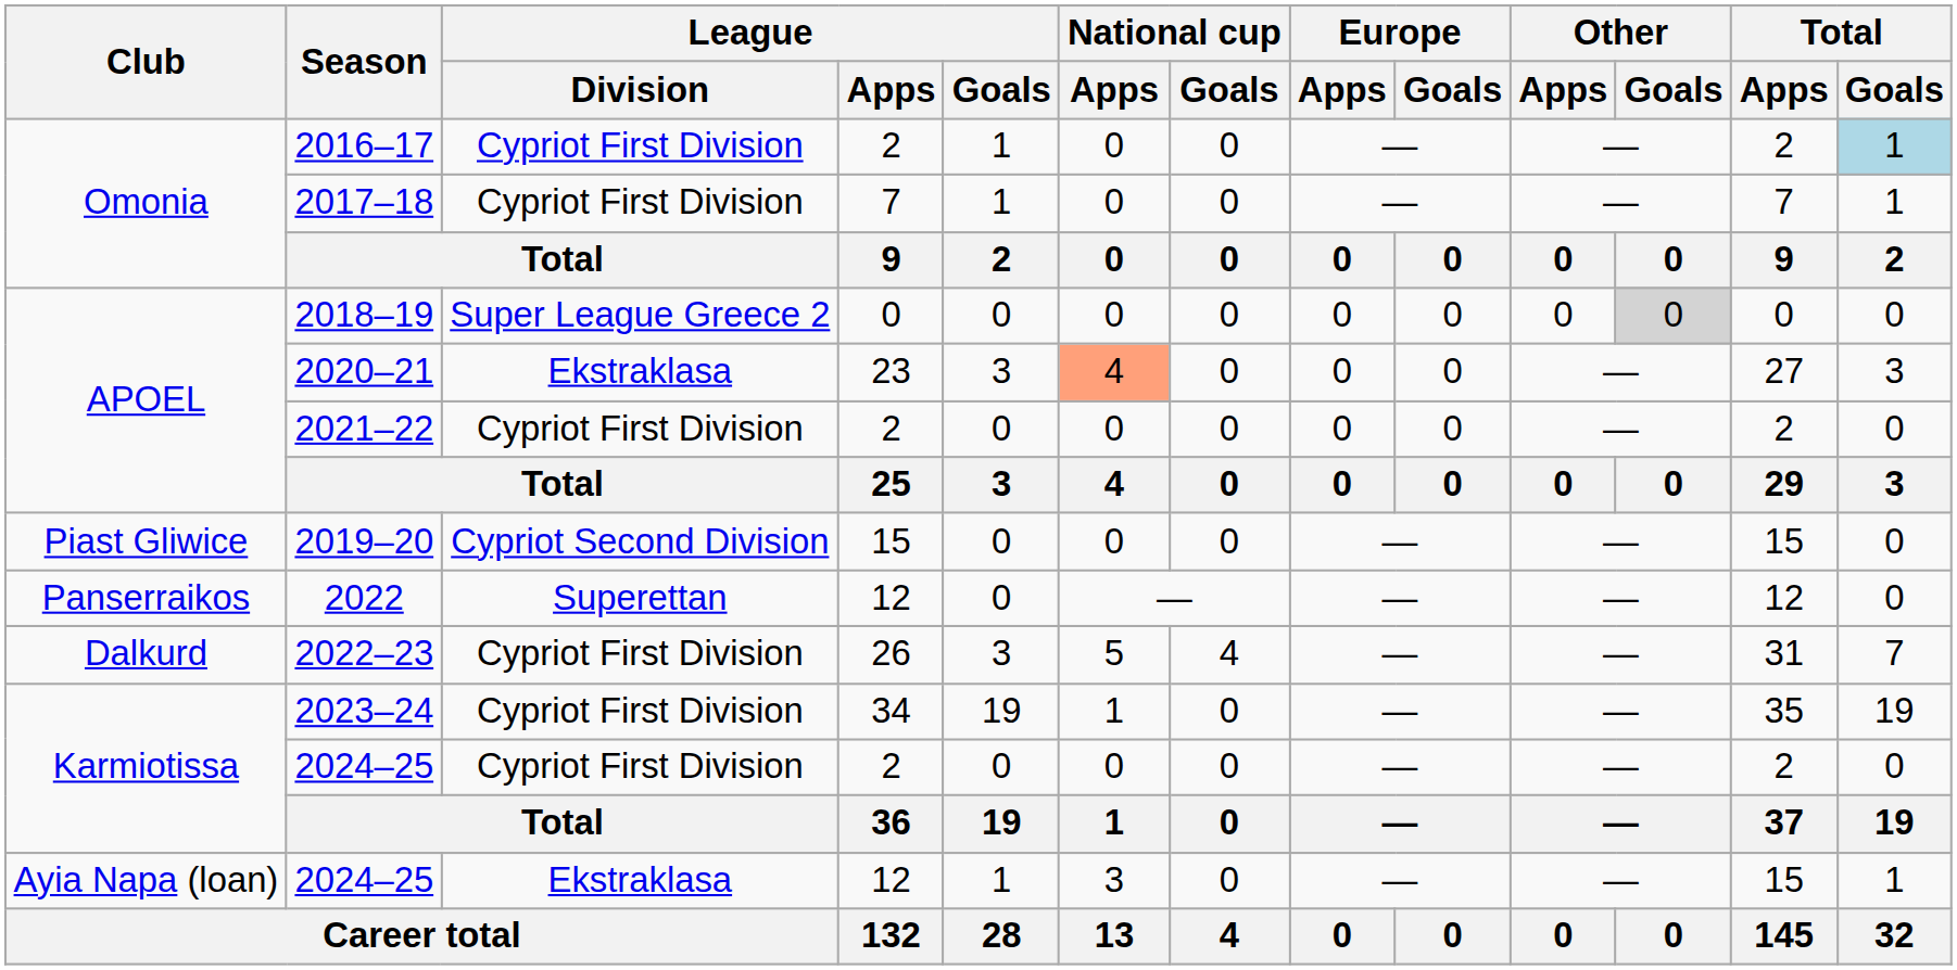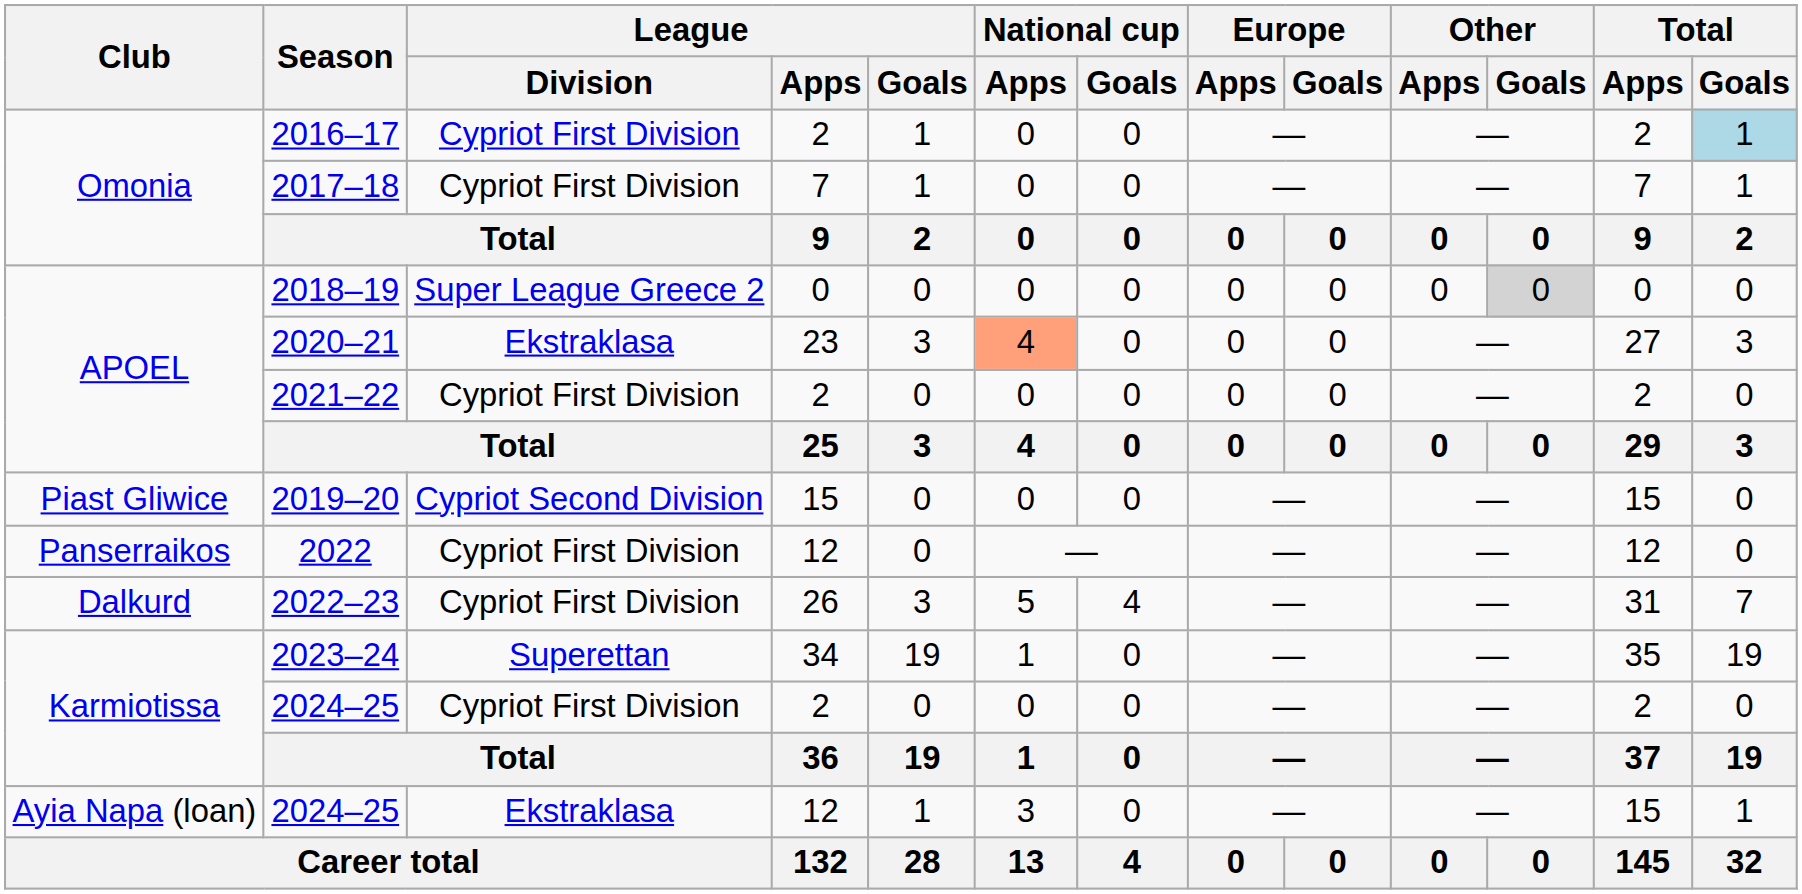2022 | League / Division: Superettan -> Cypriot First Division
2023–24 | League / Division: Cypriot First Division -> Superettan
